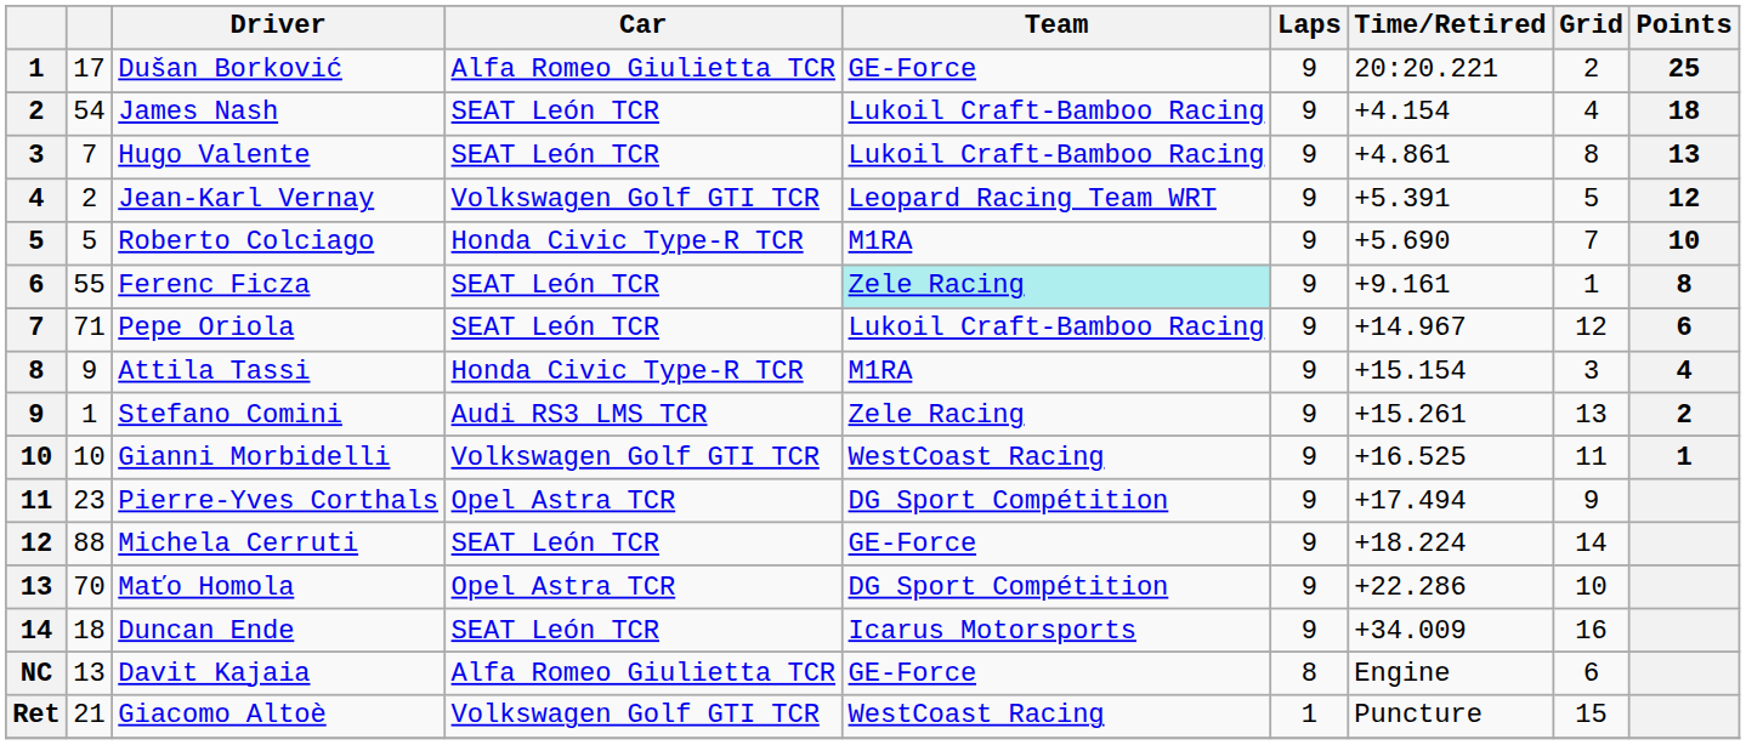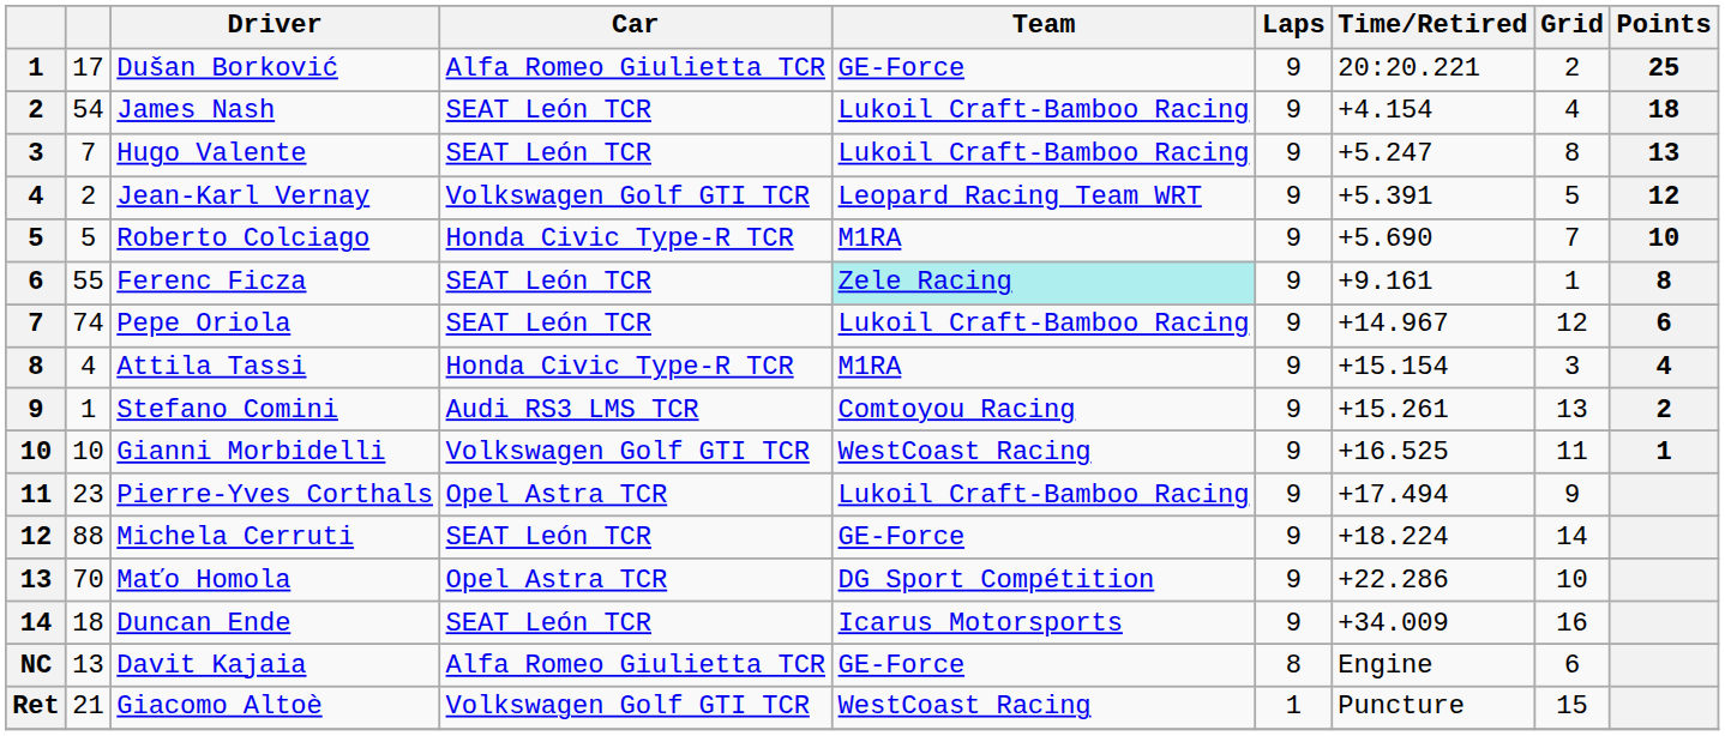Hugo Valente | Time/Retired: +4.861 -> +5.247
Pepe Oriola | column 2: 71 -> 74
Attila Tassi | column 2: 9 -> 4
Stefano Comini | Team: Zele Racing -> Comtoyou Racing
Pierre-Yves Corthals | Team: DG Sport Compétition -> Lukoil Craft-Bamboo Racing
